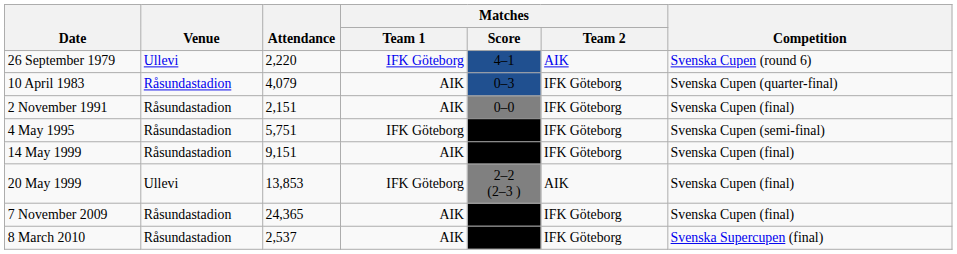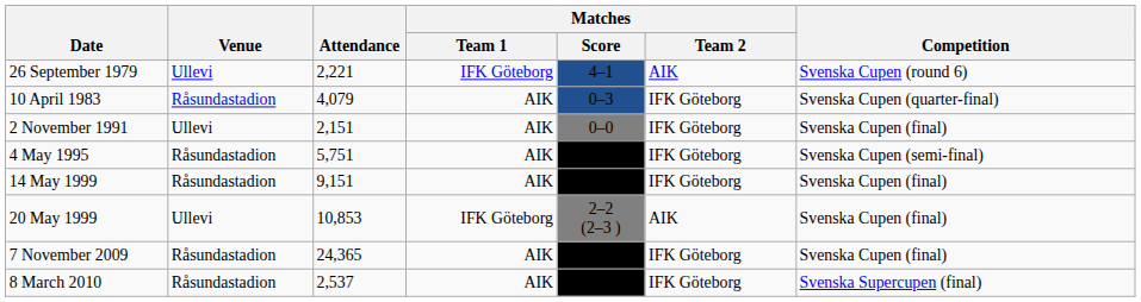26 September 1979 | Attendance: 2,220 -> 2,221
2 November 1991 | Venue: Råsundastadion -> Ullevi
4 May 1995 | Matches / Team 1: IFK Göteborg -> AIK
20 May 1999 | Attendance: 13,853 -> 10,853
